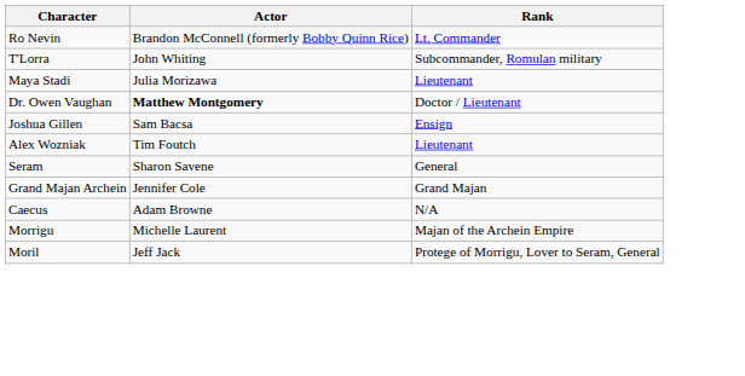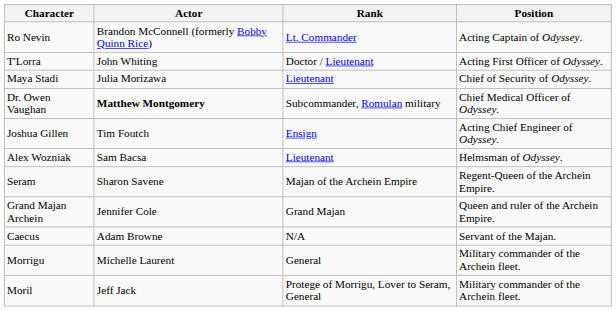+ column: Position | Acting Captain of Odyssey. | Acting First Officer of Odyssey. | Chief of Security of Odyssey. | Chief Medical Officer of Odyssey. | Acting Chief Engineer of Odyssey. | Helmsman of Odyssey. | Regent-Queen of the Archein Empire. | Queen and ruler of the Archein Empire. | Servant of the Majan. | Military commander of the Archein fleet. | Military commander of the Archein fleet.
T'Lorra | Rank: Subcommander, Romulan military -> Doctor / Lieutenant
Dr. Owen Vaughan | Rank: Doctor / Lieutenant -> Subcommander, Romulan military
Joshua Gillen | Actor: Sam Bacsa -> Tim Foutch
Alex Wozniak | Actor: Tim Foutch -> Sam Bacsa
Seram | Rank: General -> Majan of the Archein Empire
Morrigu | Rank: Majan of the Archein Empire -> General
